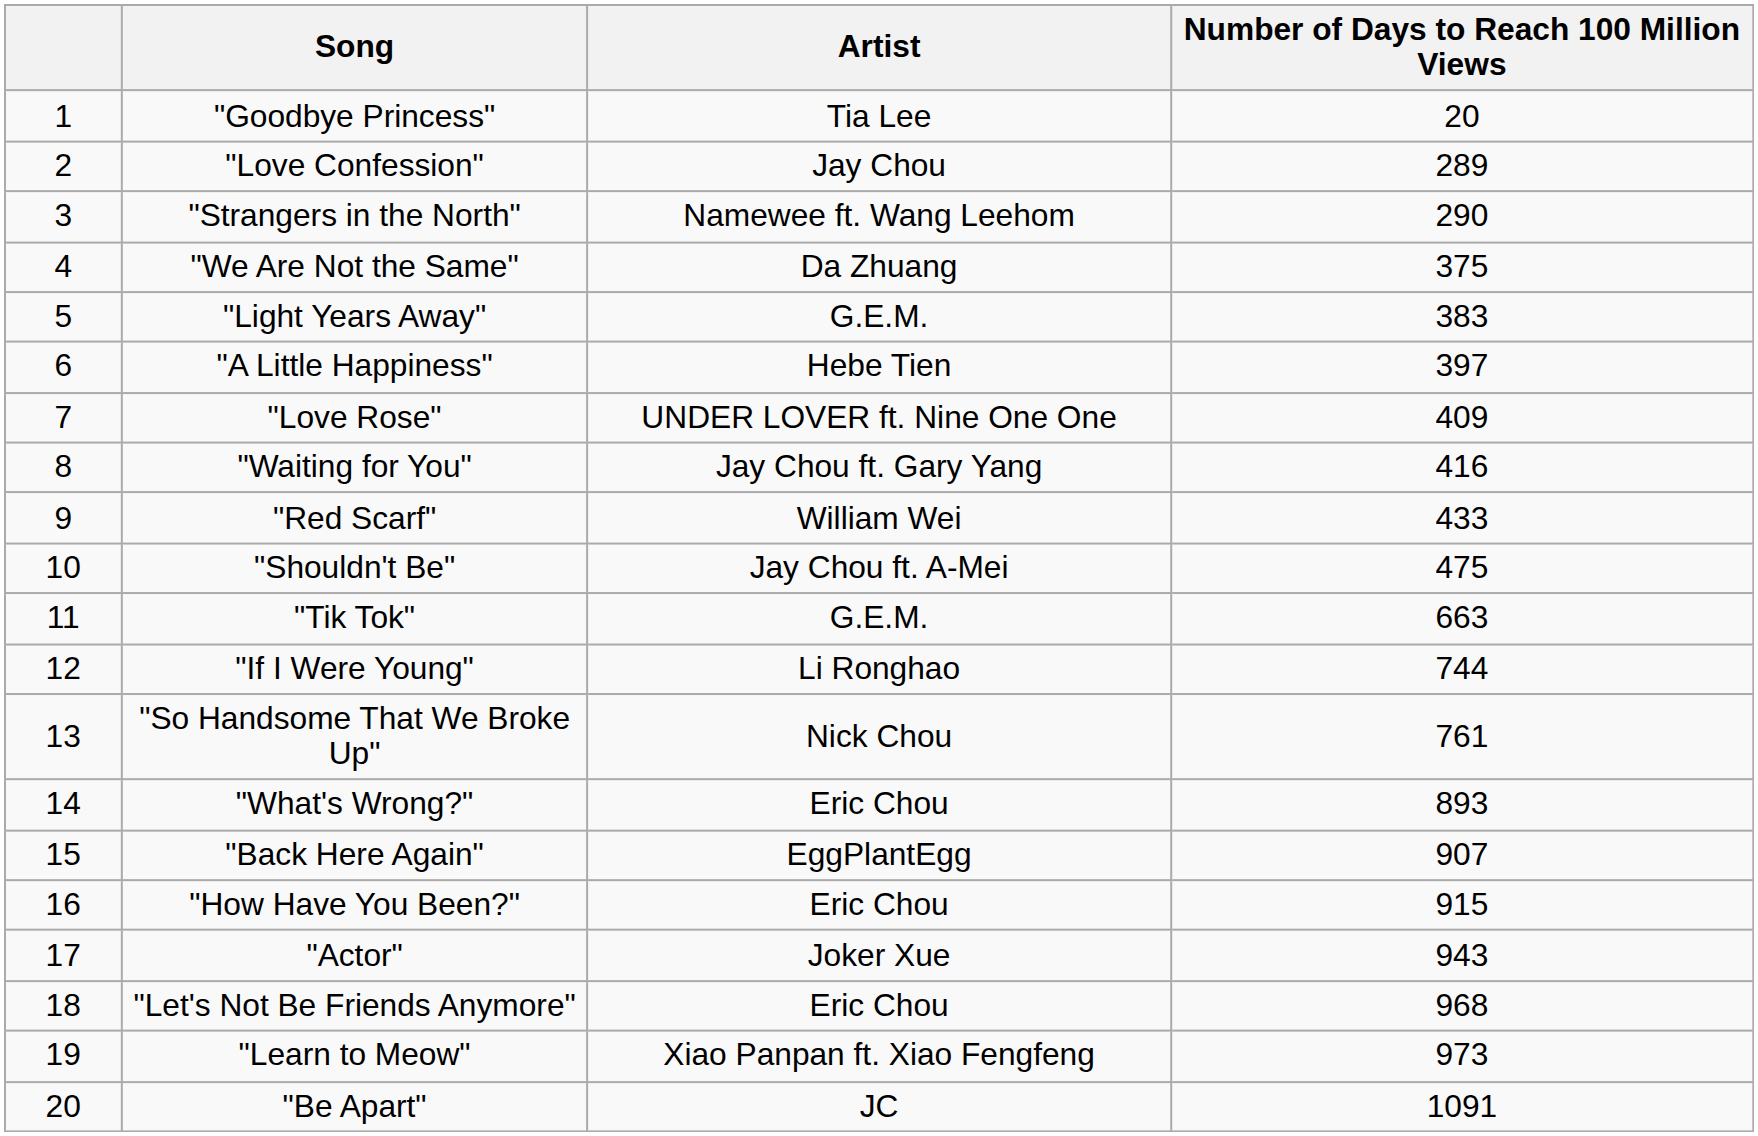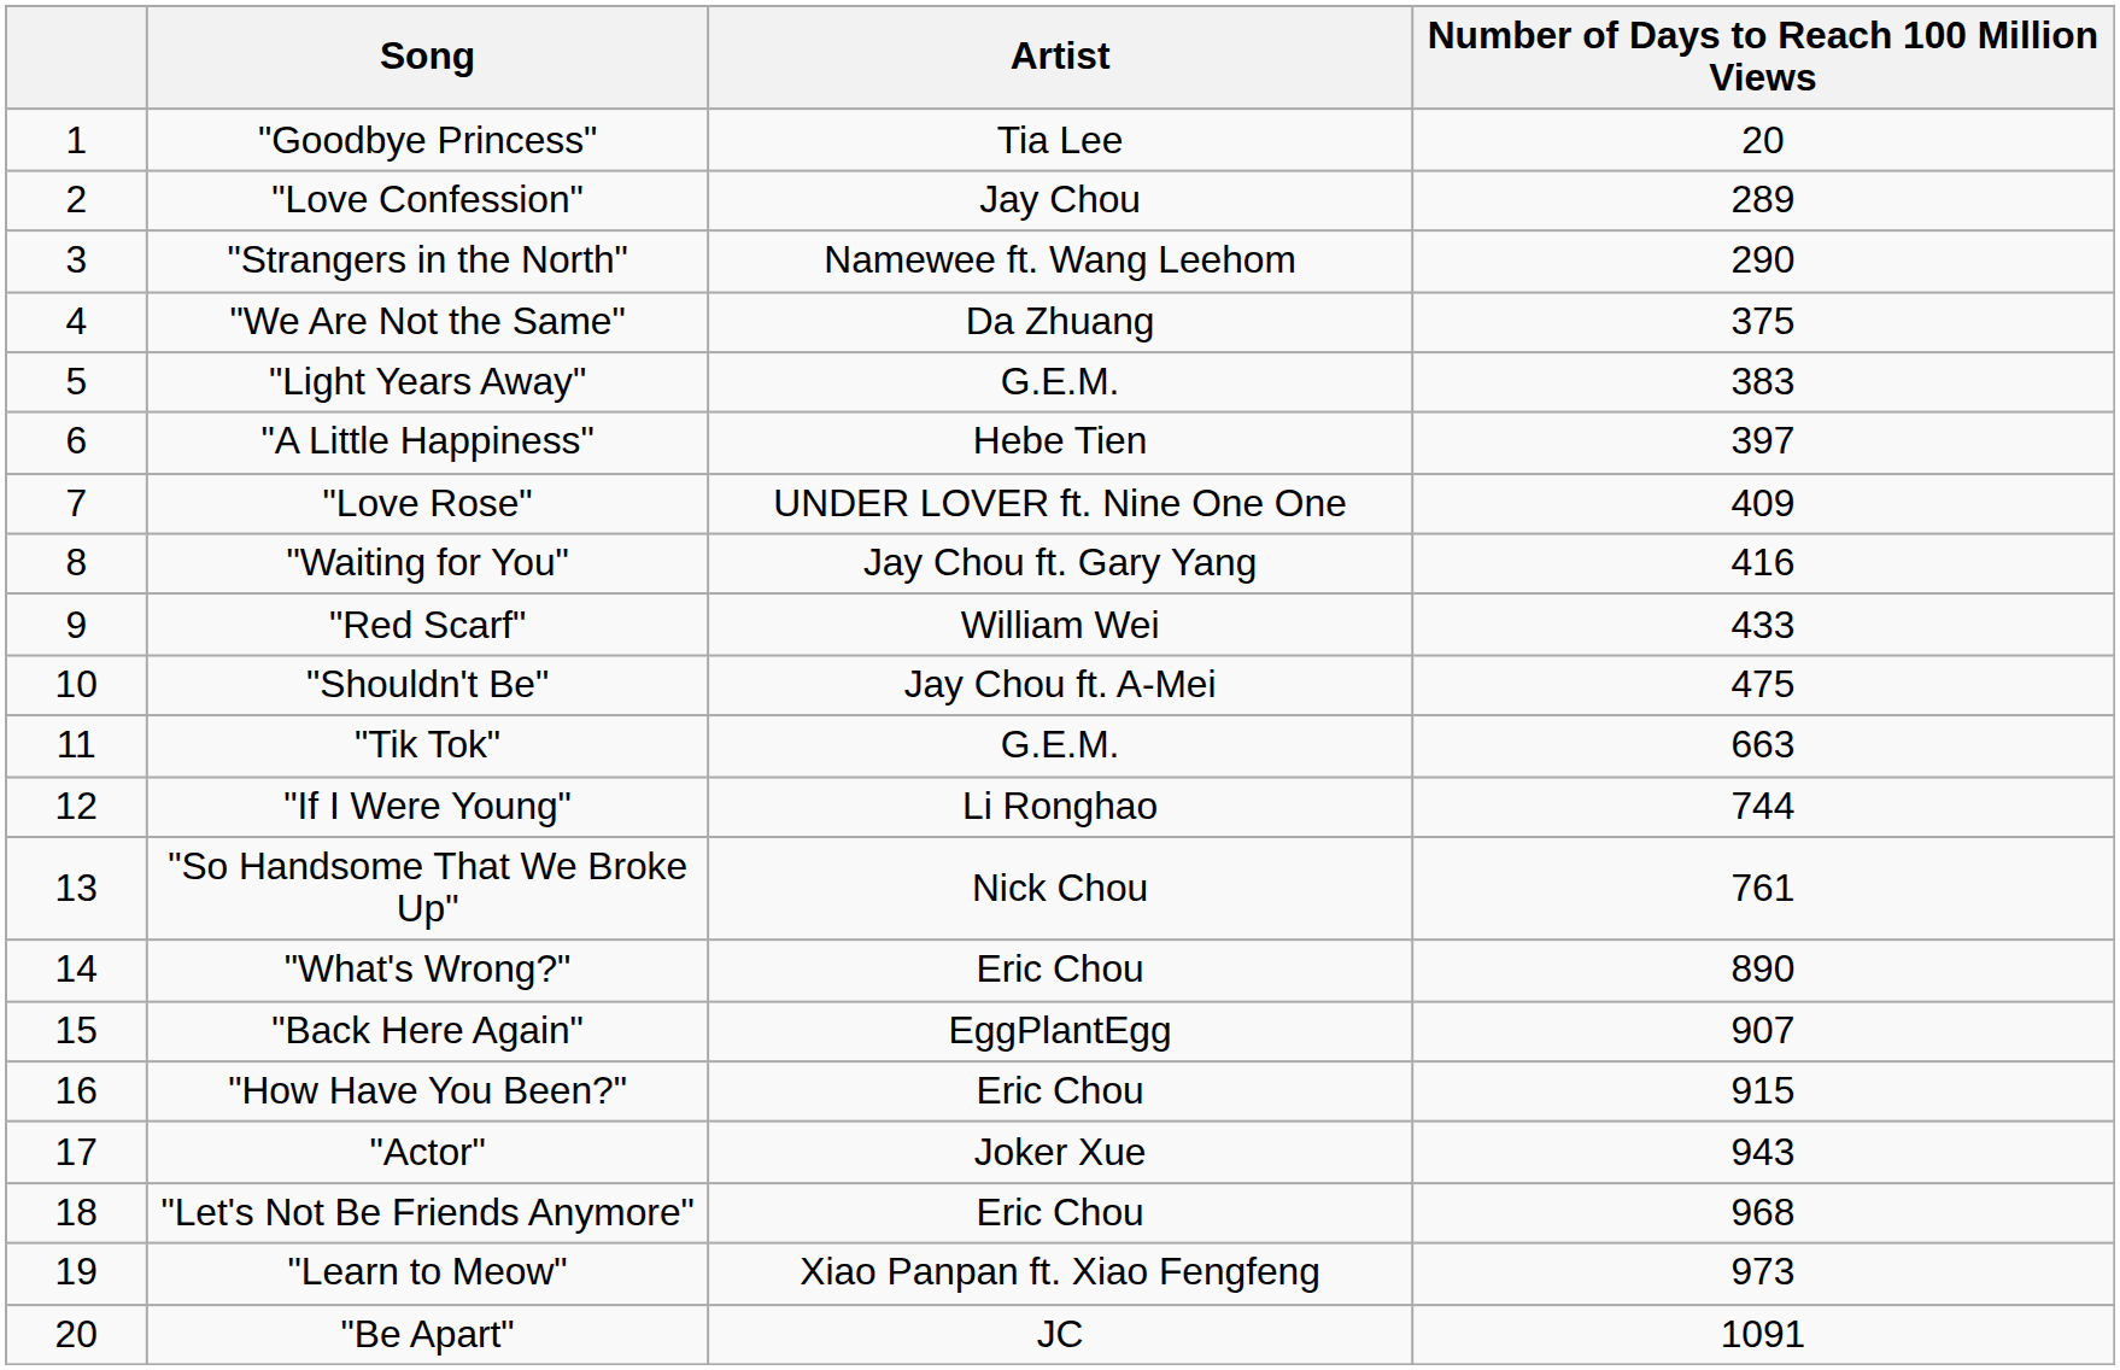"What's Wrong?" | Number of Days to Reach 100 Million Views: 893 -> 890
